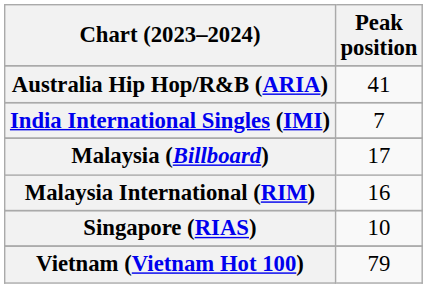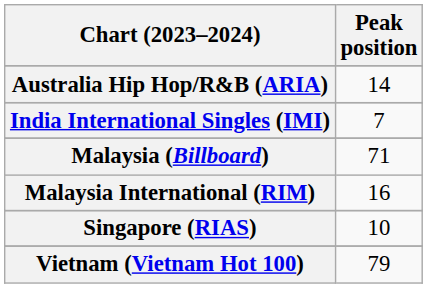Australia Hip Hop/R&B (ARIA) | Peak position: 41 -> 14
Malaysia (Billboard) | Peak position: 17 -> 71
